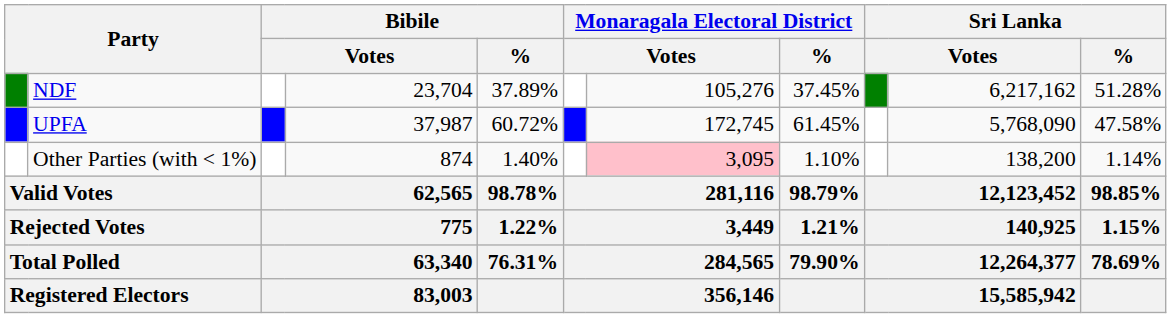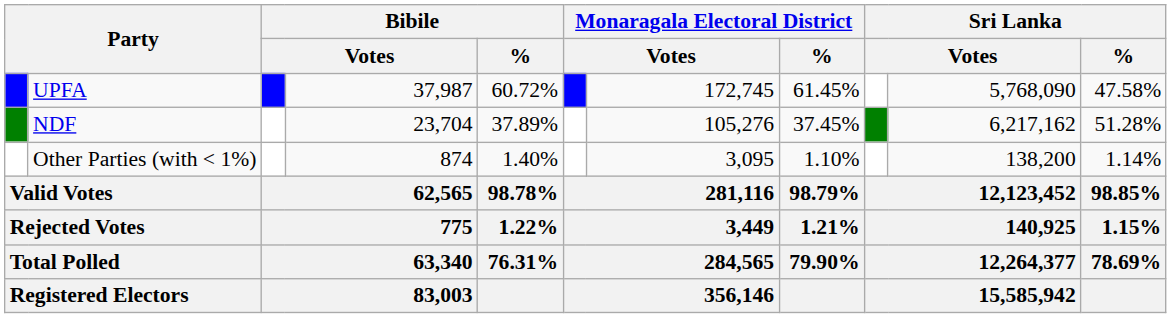rows swapped: UPFA <-> NDF
Other Parties (with < 1%) | column 7: pink background -> no background
